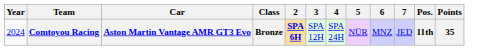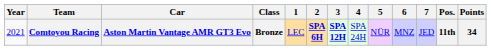+ column: 1 | LEC
Comtoyou Racing | Year: 2024 -> 2021
Comtoyou Racing | 3: normal -> bold
Comtoyou Racing | Points: 35 -> 34
